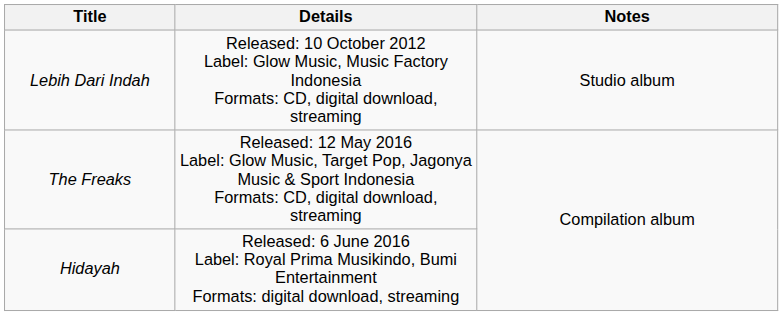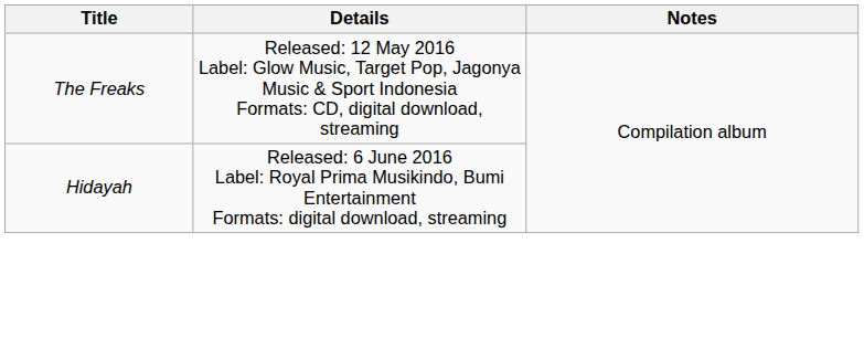- row: Lebih Dari Indah | Released: 10 October 2012 Label: Glow Music, Music Factory Indonesia Formats: CD, digital download, streaming | Studio album
